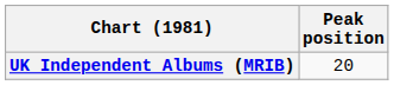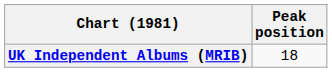UK Independent Albums (MRIB) | Peak position: 20 -> 18
